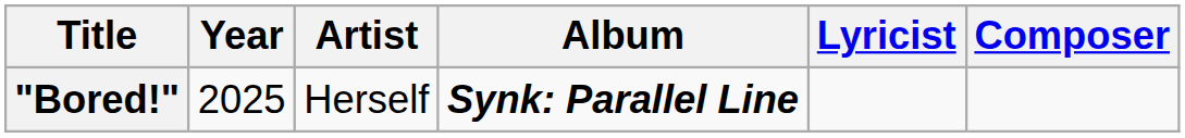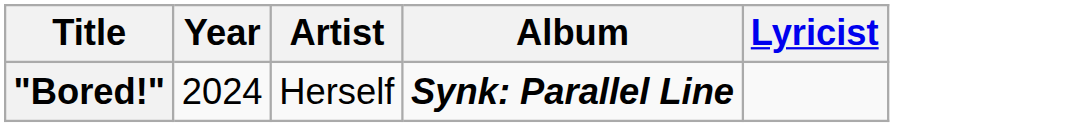- column: Composer
"Bored!" | Year: 2025 -> 2024
